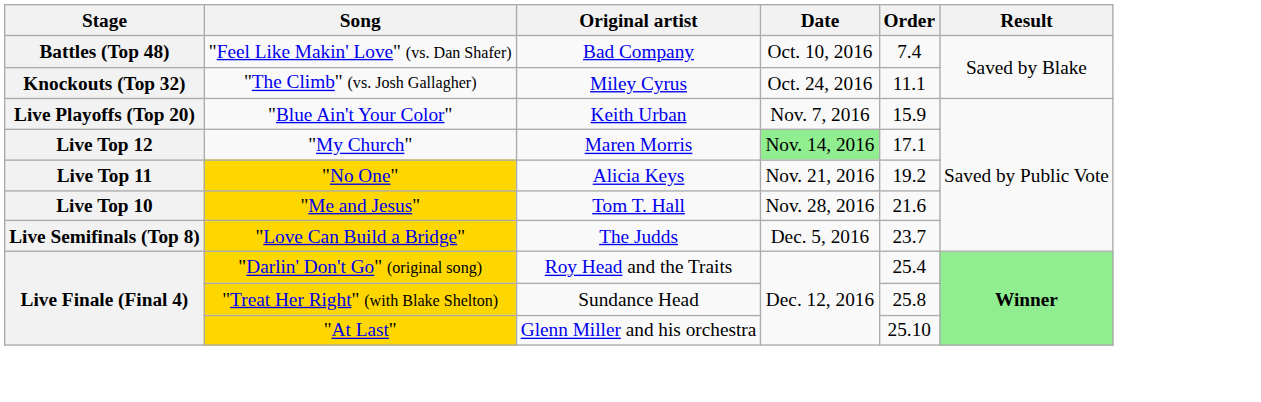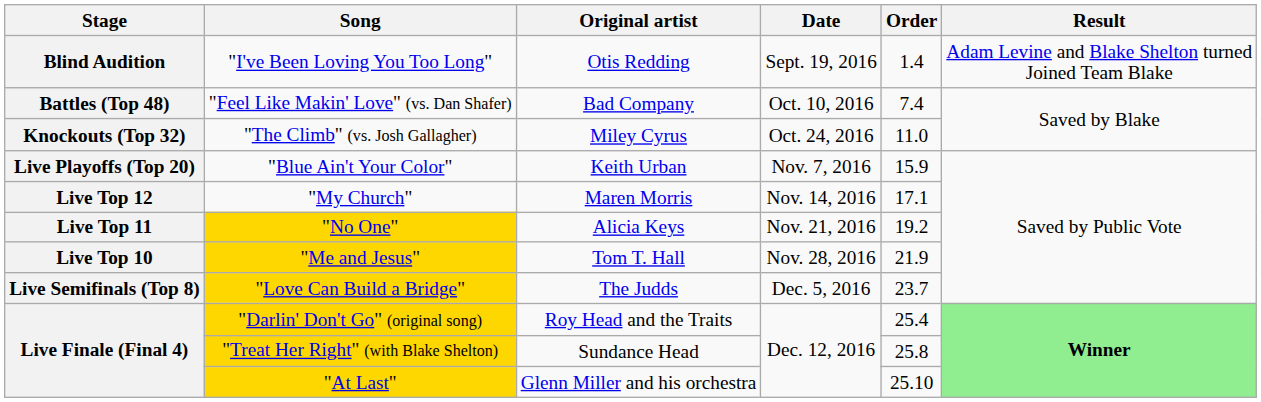+ row: Blind Audition | "I've Been Loving You Too Long" | Otis Redding | Sept. 19, 2016 | 1.4 | Adam Levine and Blake Shelton turned Joined Team Blake
"The Climb" (vs. Josh Gallagher) | Order: 11.1 -> 11.0
"My Church" | Date: lightgreen background -> no background
"Me and Jesus" | Order: 21.6 -> 21.9
